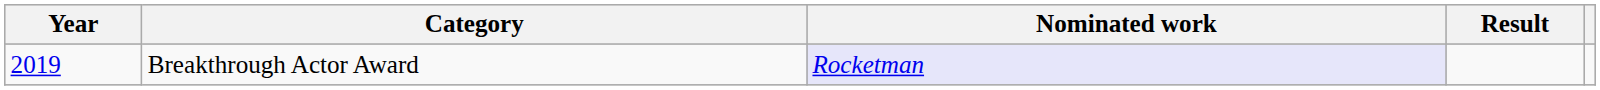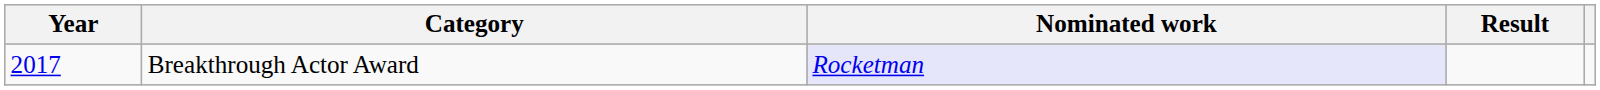Breakthrough Actor Award | Year: 2019 -> 2017
